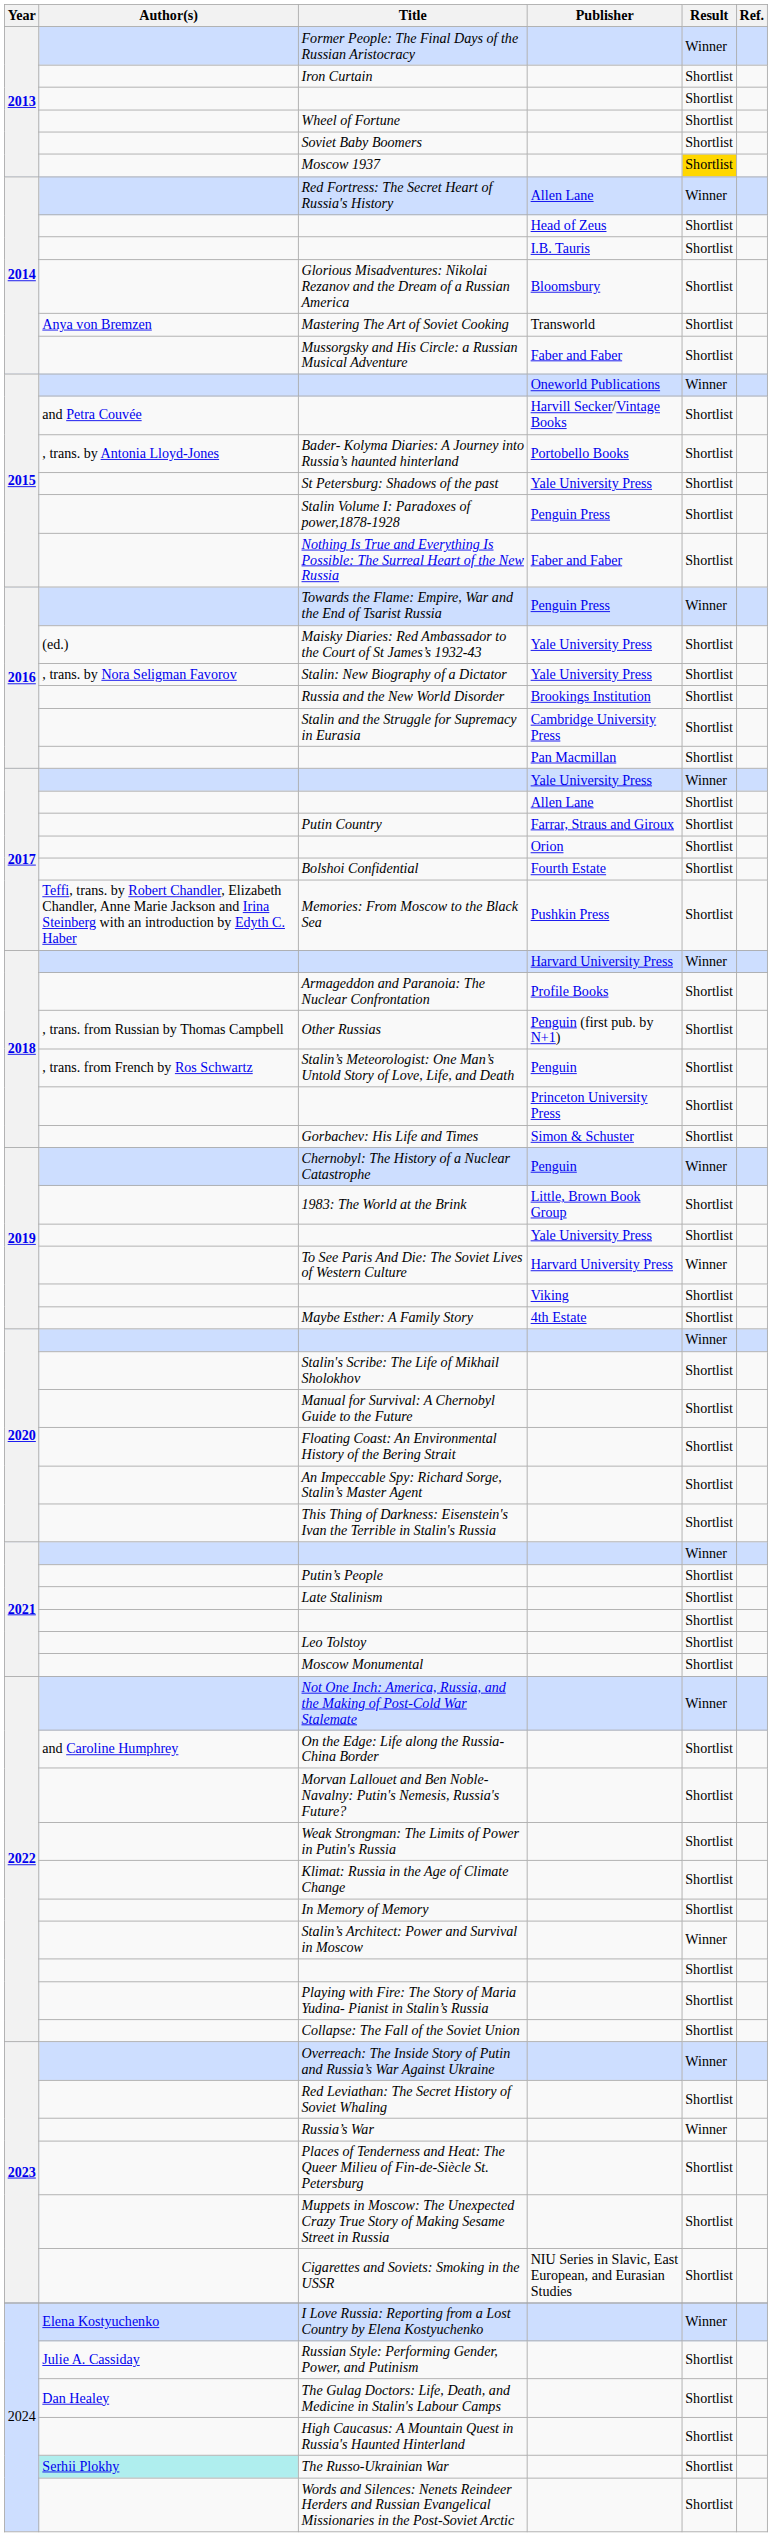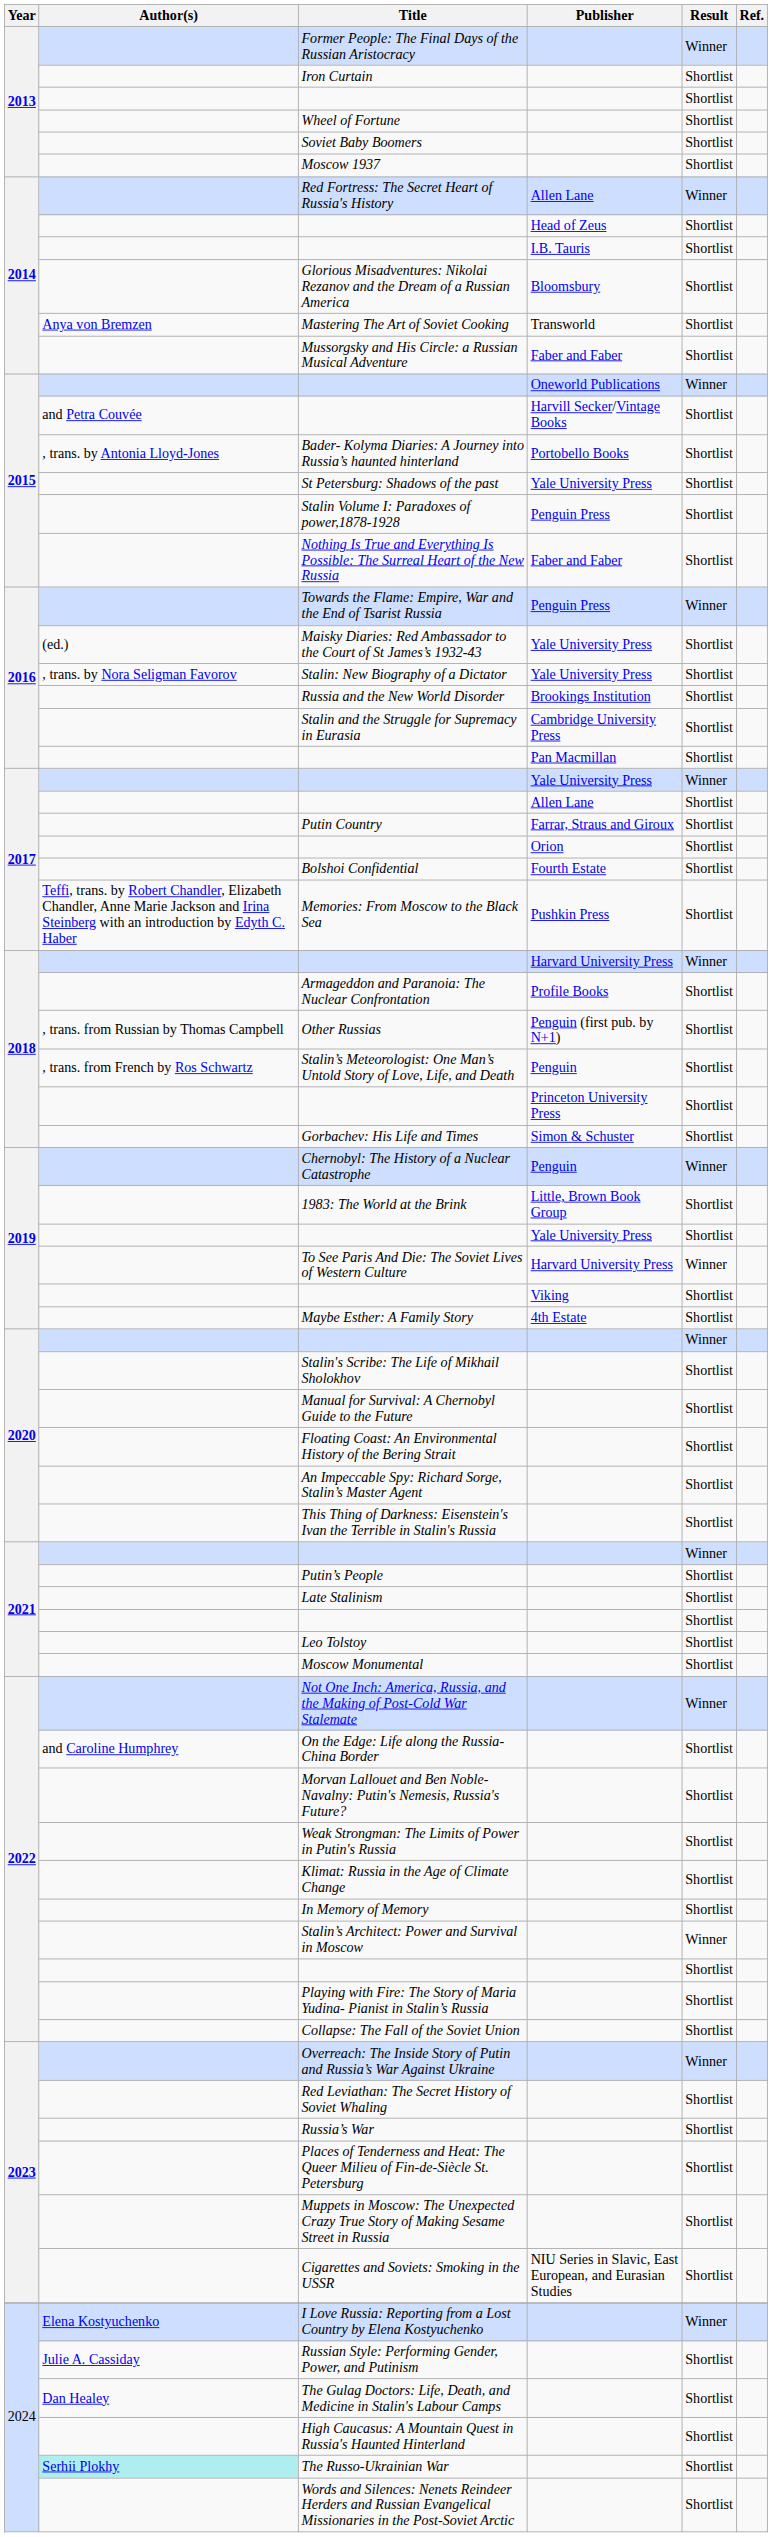Moscow 1937 | Result: gold background -> no background
Russia’s War | Result: Winner -> Shortlist
